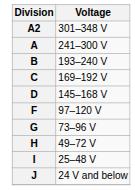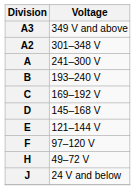+ row: A3 | 349 V and above
+ row: E | 121–144 V
- row: G | 73–96 V
- row: I | 25–48 V
